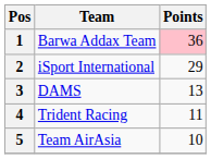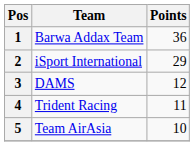1 | Points: pink background -> no background
3 | Points: 13 -> 12
